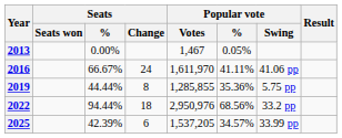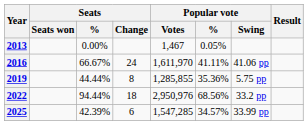2025 | Popular vote / Votes: 1,537,205 -> 1,547,285
